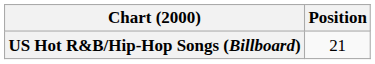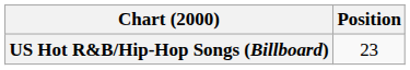US Hot R&B/Hip-Hop Songs (Billboard) | Position: 21 -> 23
